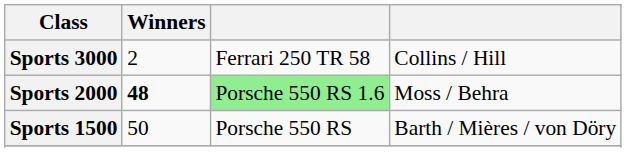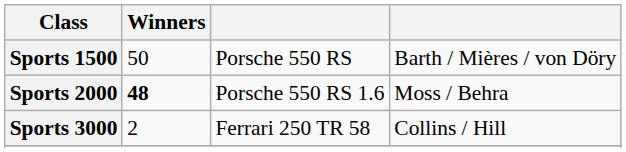rows swapped: Sports 3000 <-> Sports 1500
Sports 2000 | column 3: lightgreen background -> no background
